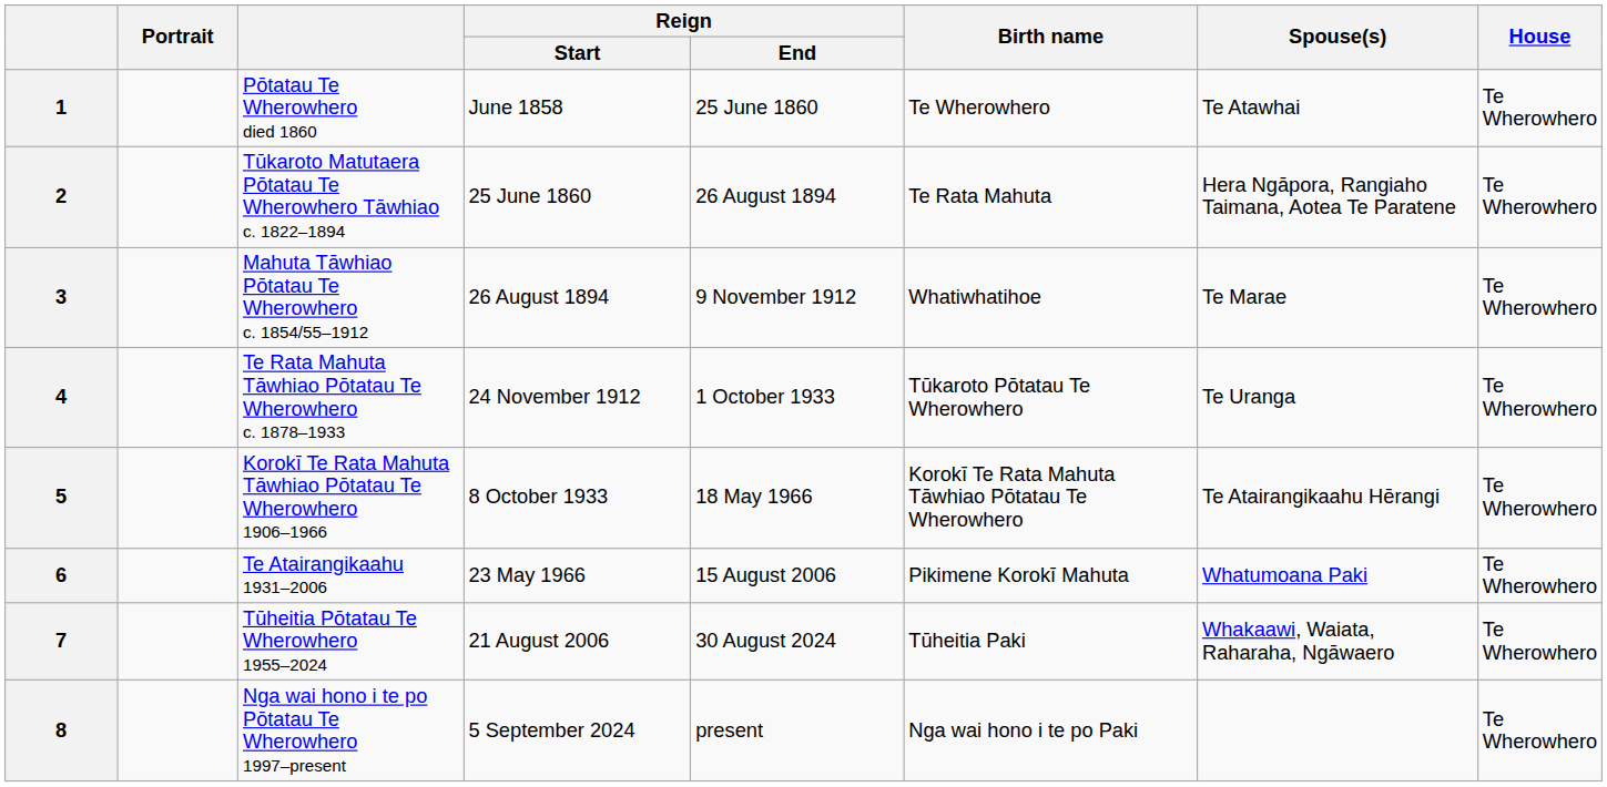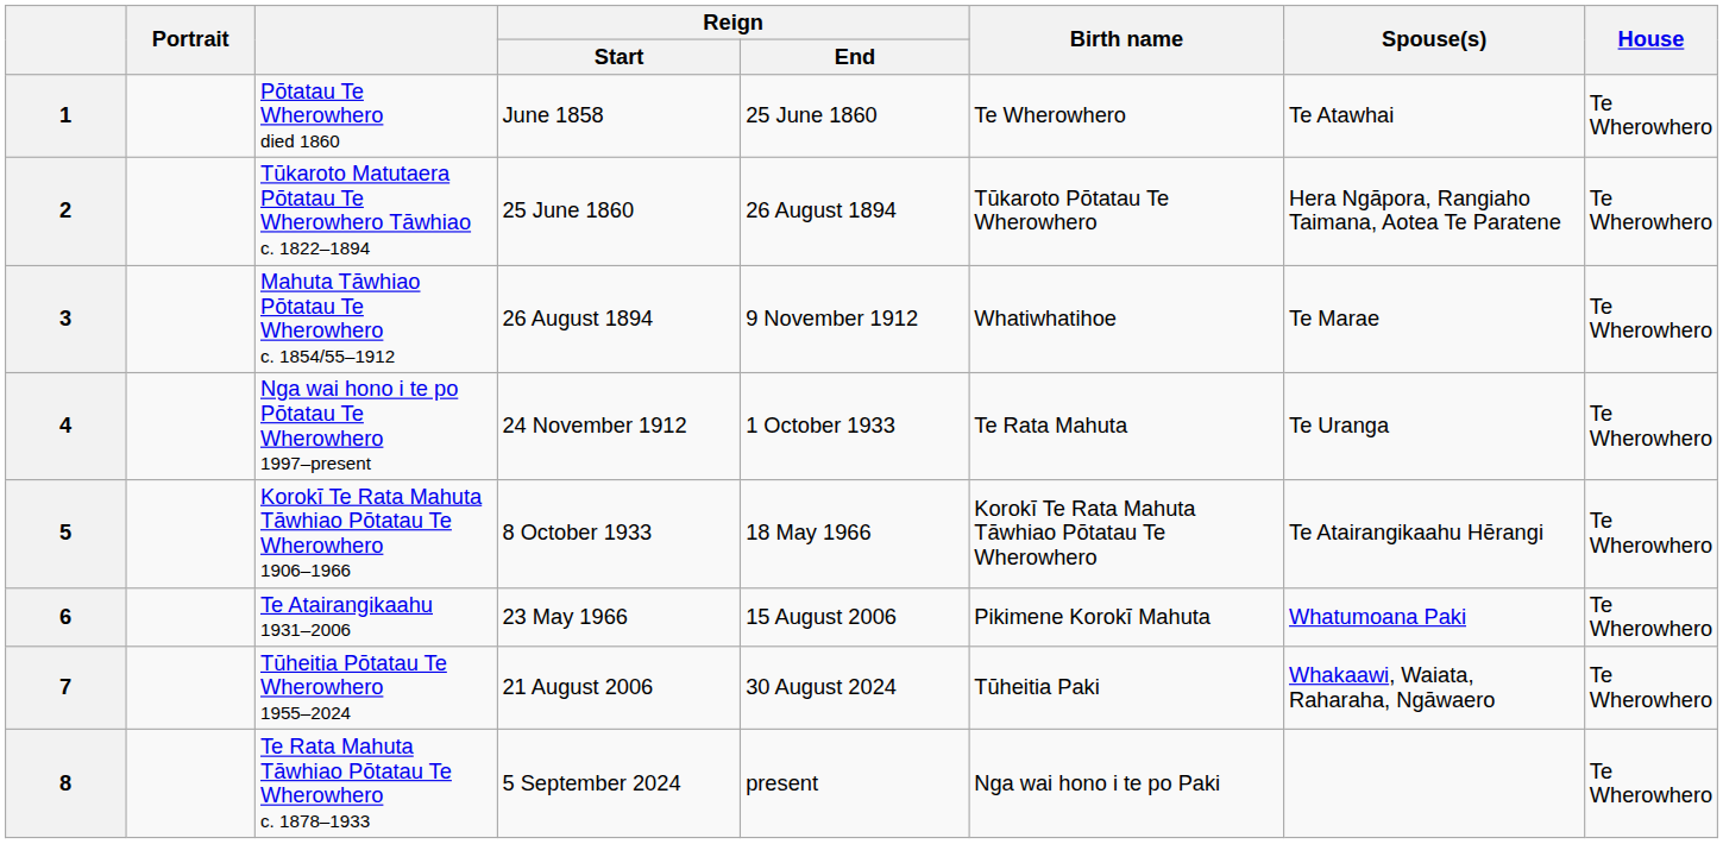2 | Birth name: Te Rata Mahuta -> Tūkaroto Pōtatau Te Wherowhero
4 | column 3: Te Rata Mahuta Tāwhiao Pōtatau Te Wherowhero c. 1878–1933 -> Nga wai hono i te po Pōtatau Te Wherowhero 1997–present
4 | Birth name: Tūkaroto Pōtatau Te Wherowhero -> Te Rata Mahuta
8 | column 3: Nga wai hono i te po Pōtatau Te Wherowhero 1997–present -> Te Rata Mahuta Tāwhiao Pōtatau Te Wherowhero c. 1878–1933
